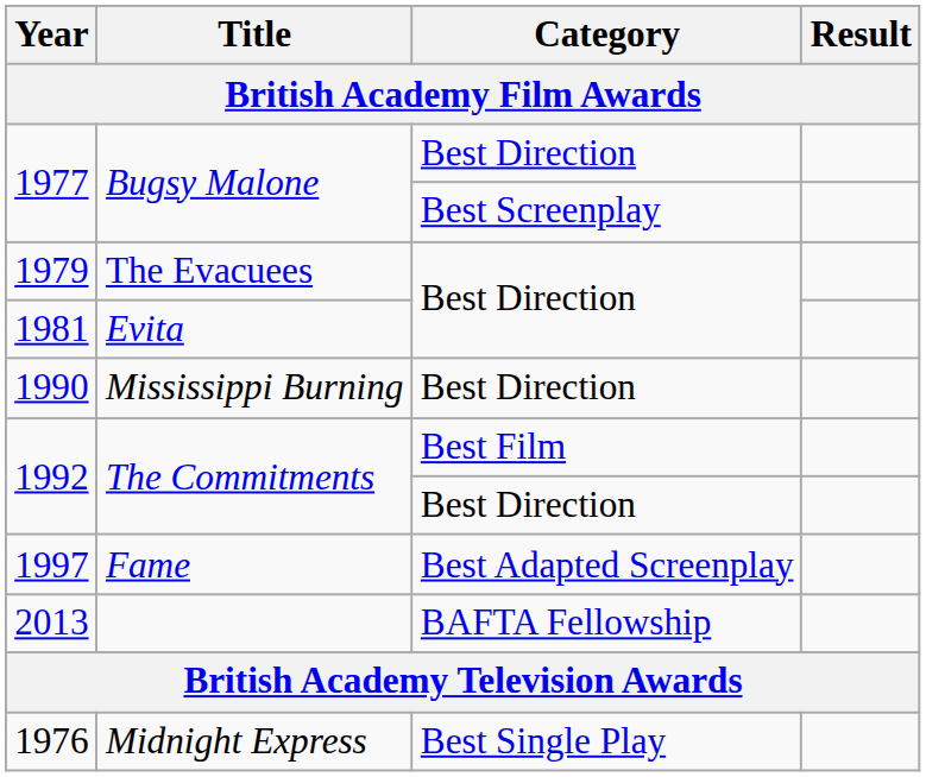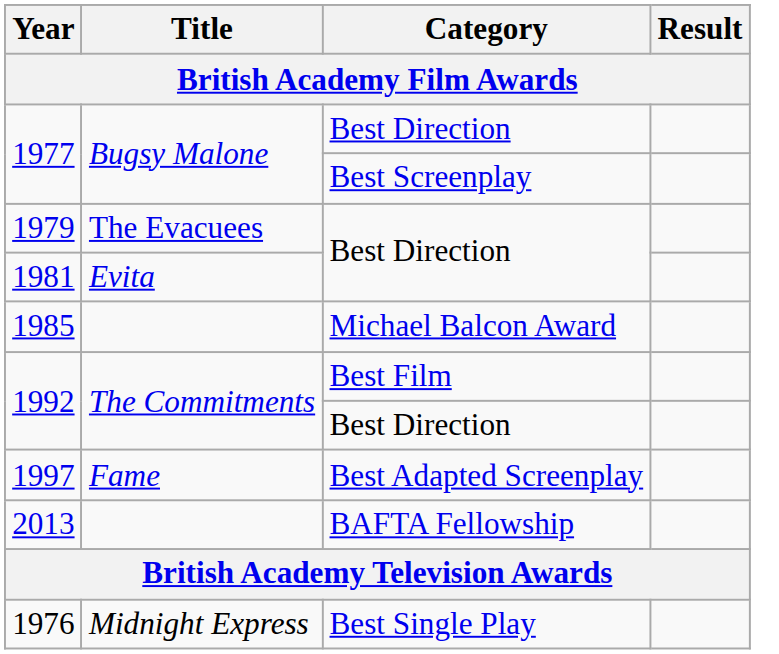+ row: 1985 | Michael Balcon Award
- row: 1990 | Mississippi Burning | Best Direction
